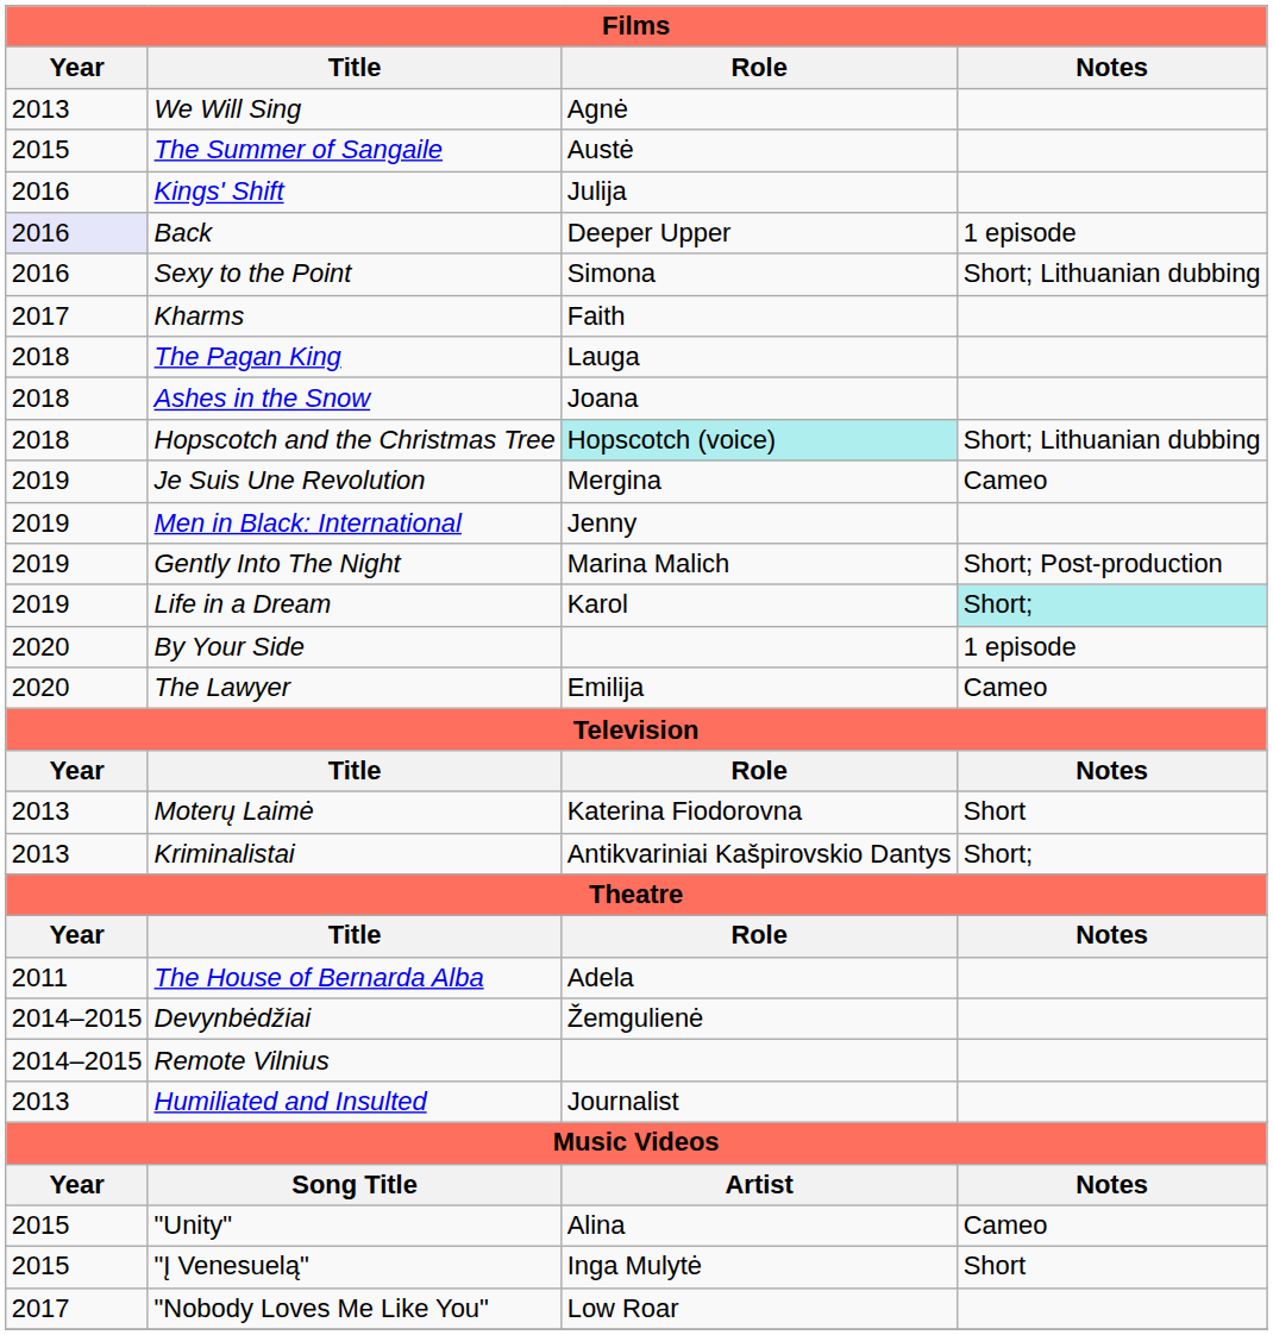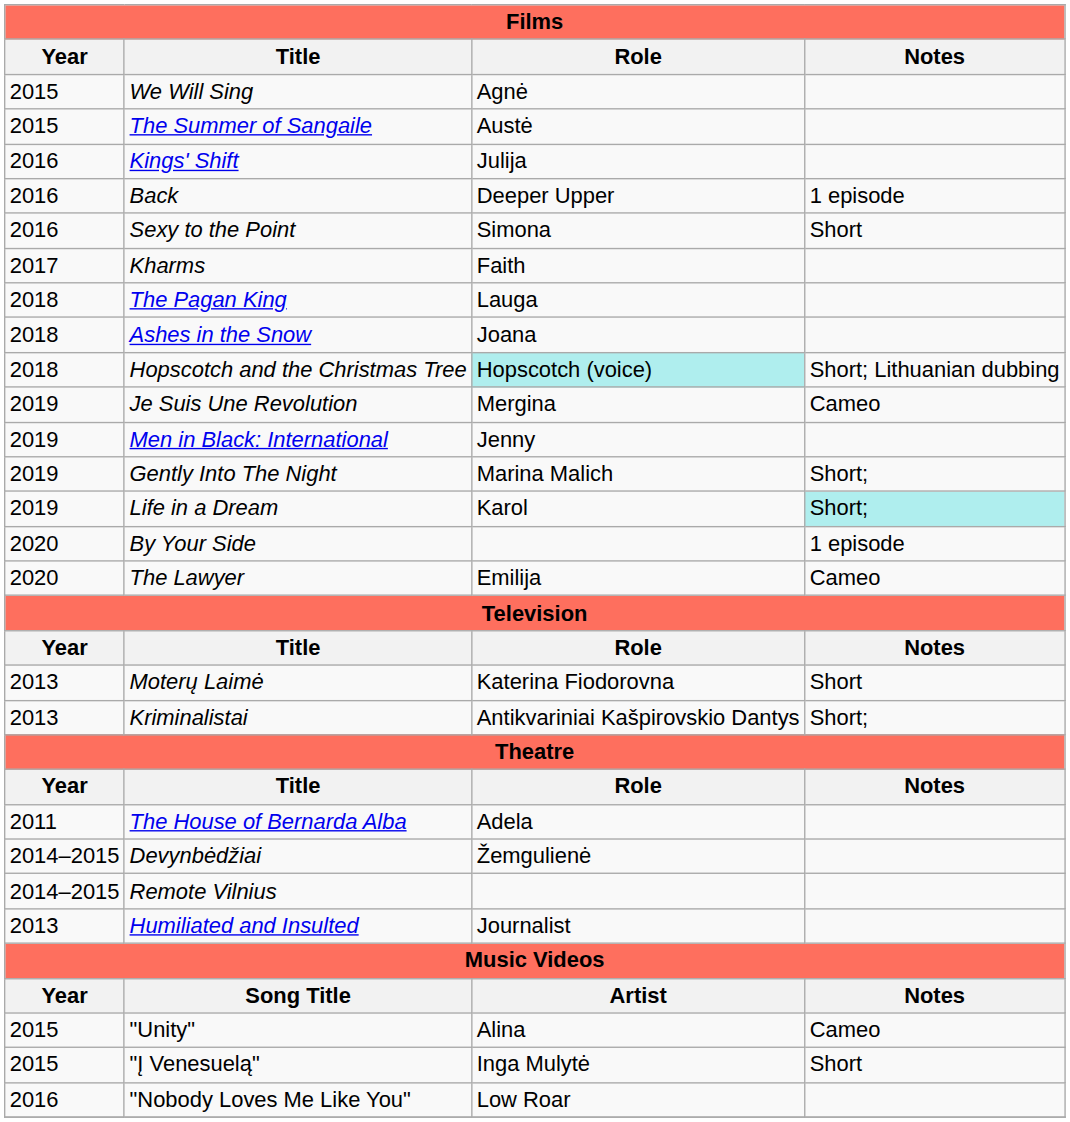We Will Sing | Year: 2013 -> 2015
Back | Year: lavender background -> no background
Sexy to the Point | Notes: Short; Lithuanian dubbing -> Short
Gently Into The Night | Notes: Short; Post-production -> Short;
"Nobody Loves Me Like You" | Year: 2017 -> 2016
